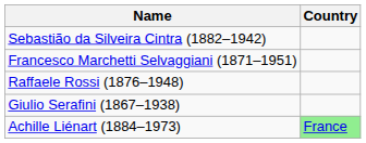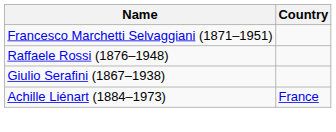- row: Sebastião da Silveira Cintra (1882–1942)
Achille Liénart (1884–1973) | Country: lightgreen background -> no background
